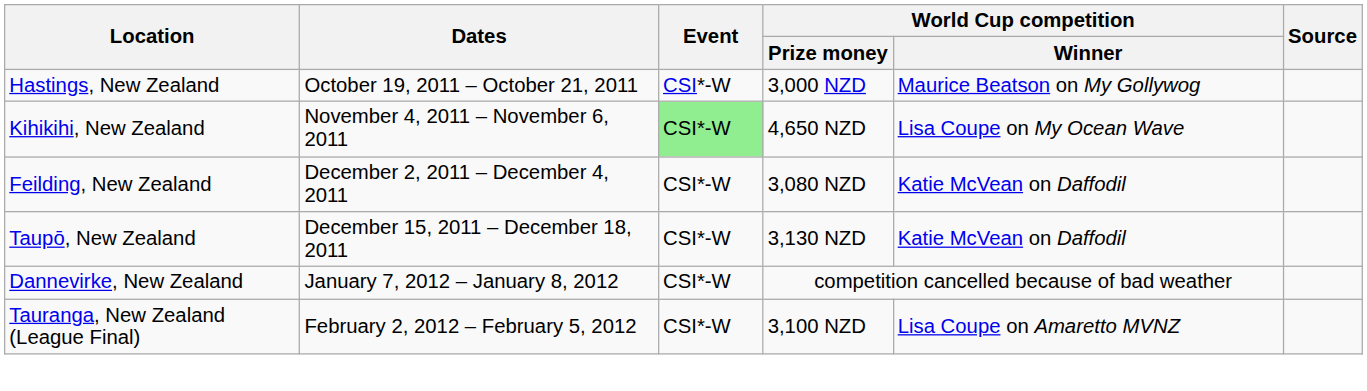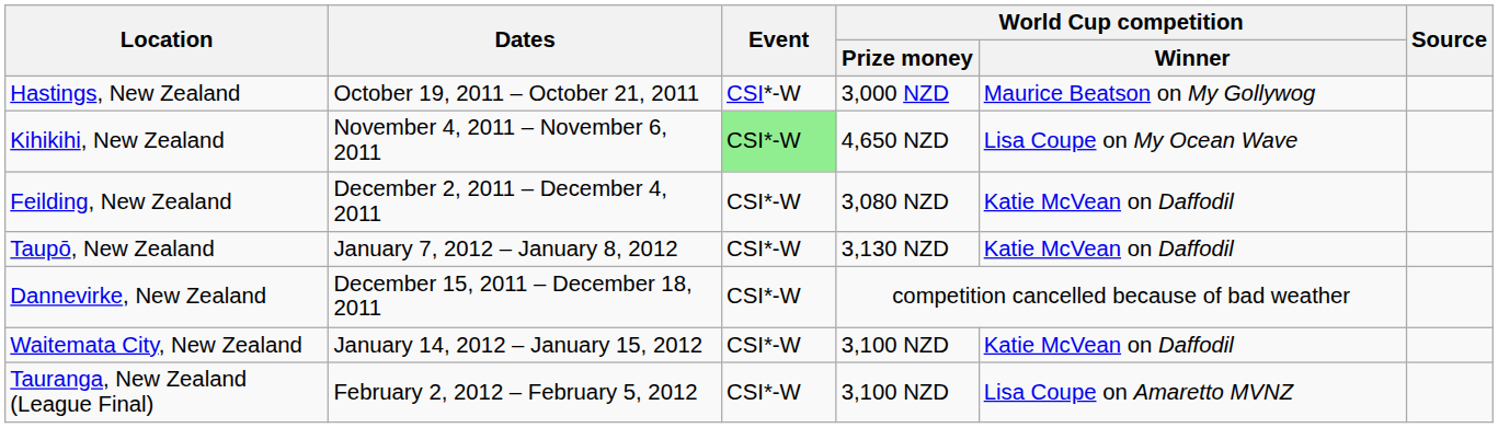Taupō, New Zealand | Dates: December 15, 2011 – December 18, 2011 -> January 7, 2012 – January 8, 2012
Dannevirke, New Zealand | Dates: January 7, 2012 – January 8, 2012 -> December 15, 2011 – December 18, 2011
+ row: Waitemata City, New Zealand | January 14, 2012 – January 15, 2012 | CSI*-W | 3,100 NZD | Katie McVean on Daffodil
